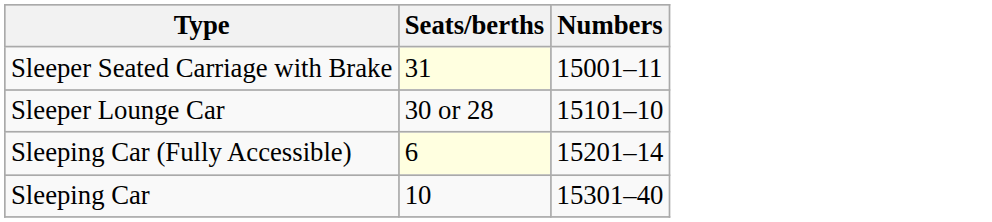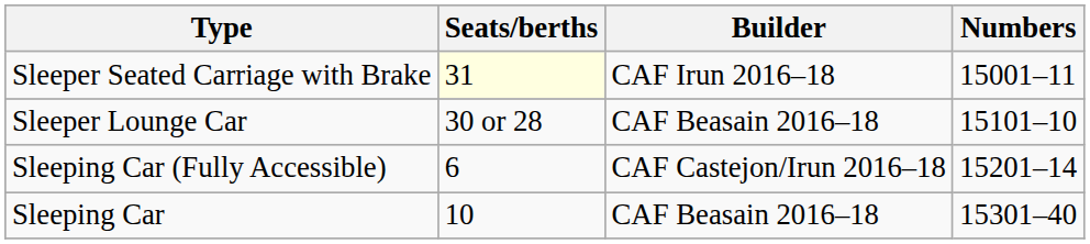+ column: Builder | CAF Irun 2016–18 | CAF Beasain 2016–18 | CAF Castejon/Irun 2016–18 | CAF Beasain 2016–18
Sleeping Car (Fully Accessible) | Seats/berths: lightyellow background -> no background
